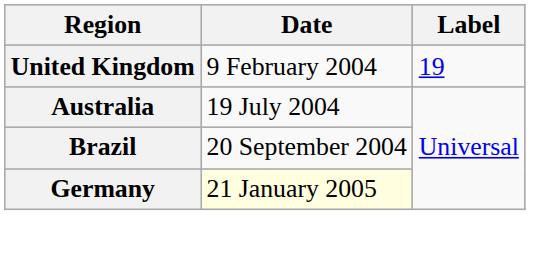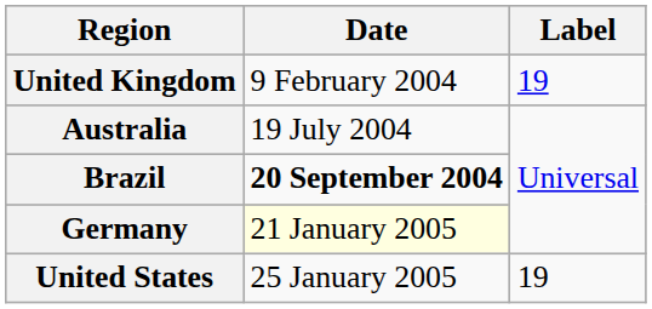Brazil | Date: normal -> bold
+ row: United States | 25 January 2005 | 19
